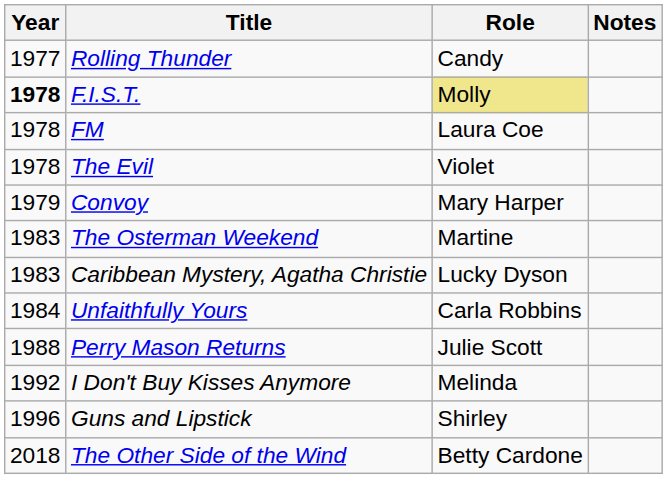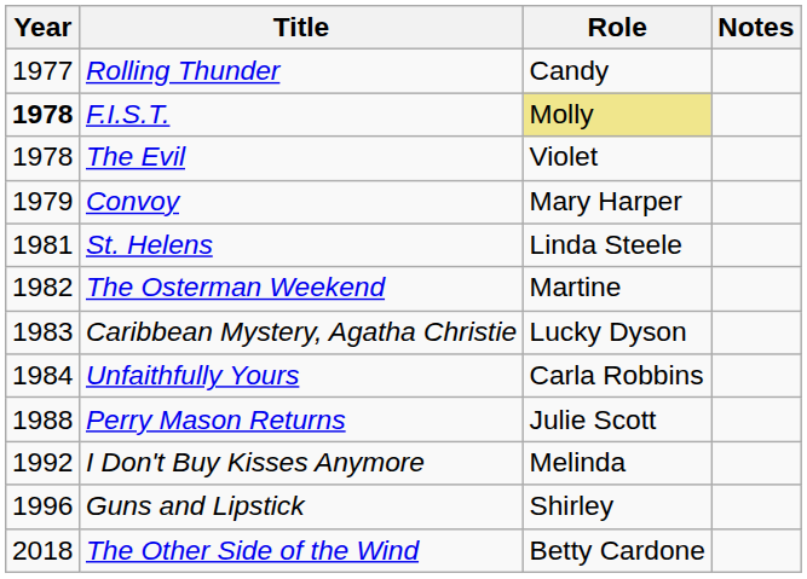- row: 1978 | FM | Laura Coe
+ row: 1981 | St. Helens | Linda Steele
The Osterman Weekend | Year: 1983 -> 1982
